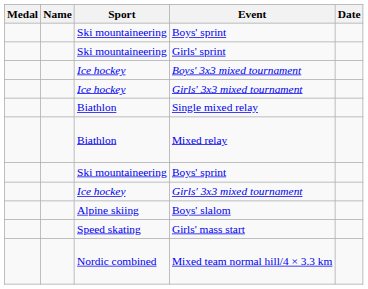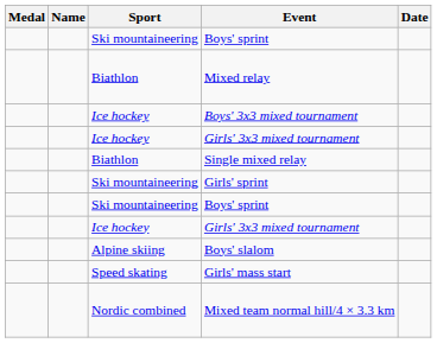rows swapped: Mixed relay <-> Girls' sprint
